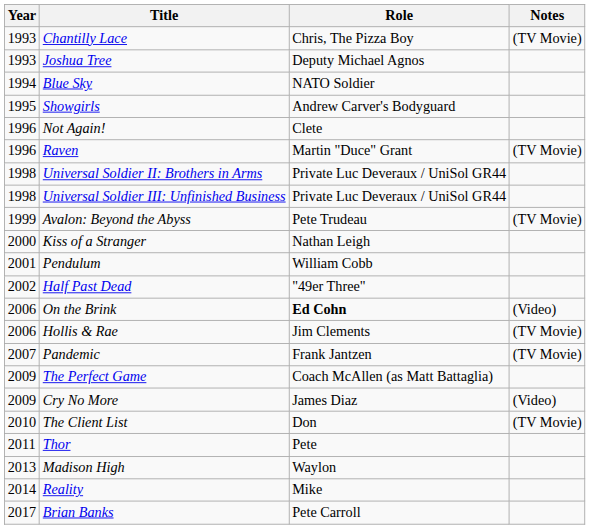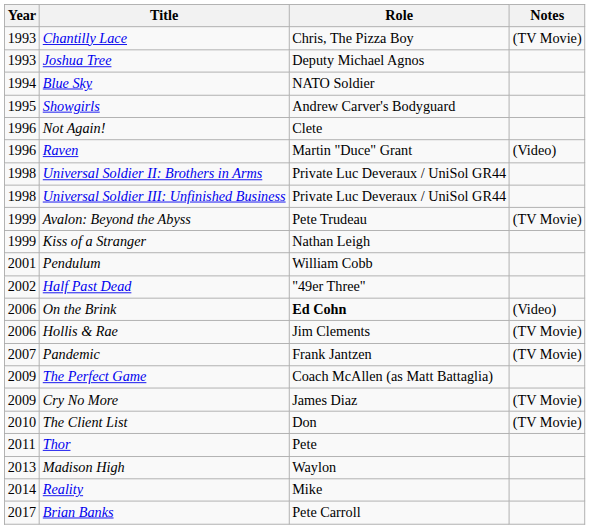Raven | Notes: (TV Movie) -> (Video)
Kiss of a Stranger | Year: 2000 -> 1999
Cry No More | Notes: (Video) -> (TV Movie)
